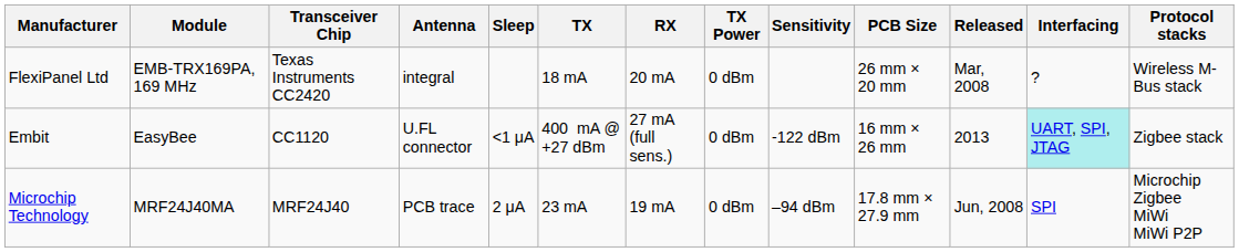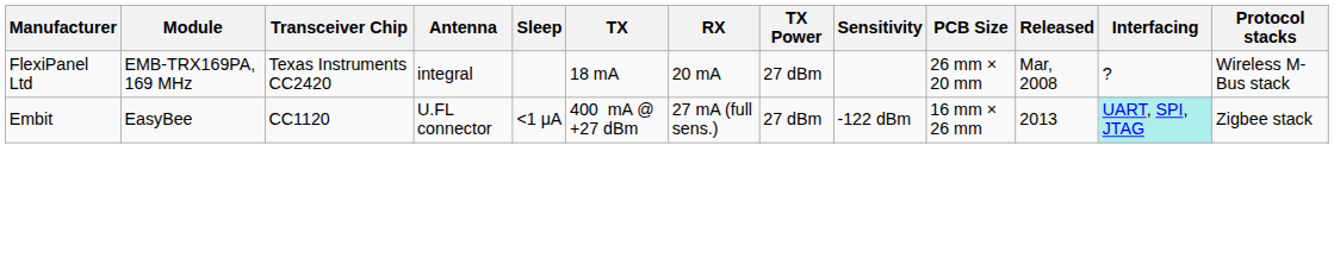FlexiPanel Ltd | TX Power: 0 dBm -> 27 dBm
Embit | TX Power: 0 dBm -> 27 dBm
- row: Microchip Technology | MRF24J40MA | MRF24J40 | PCB trace | 2 μA | 23 mA | 19 mA | 0 dBm | –94 dBm | 17.8 mm × 27.9 mm | Jun, 2008 | SPI | Microchip Zigbee MiWi MiWi P2P
